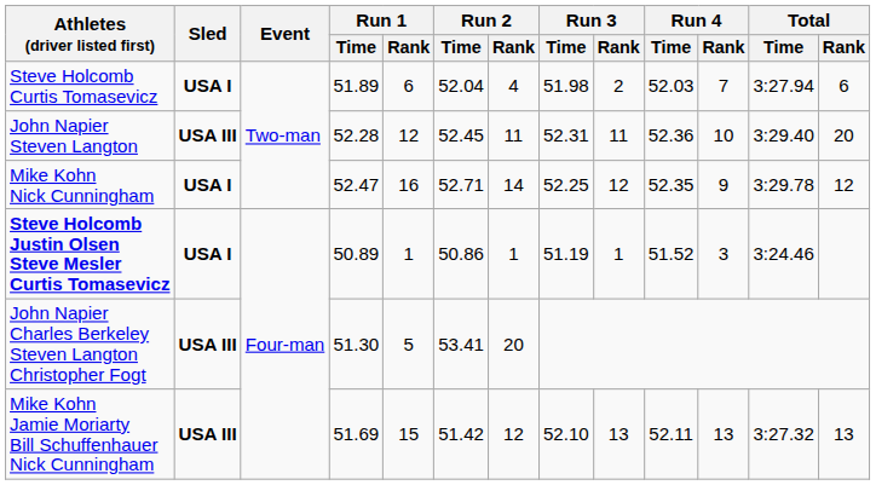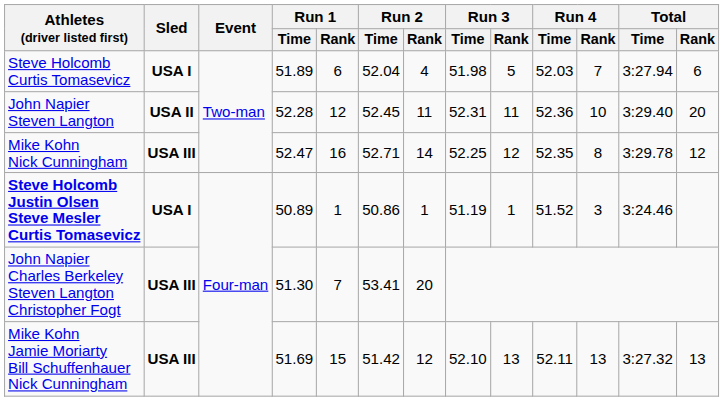Steve Holcomb Curtis Tomasevicz | Run 3 / Rank: 2 -> 5
John Napier Steven Langton | Sled: USA III -> USA II
Mike Kohn Nick Cunningham | Sled: USA I -> USA III
Mike Kohn Nick Cunningham | Run 4 / Rank: 9 -> 8
John Napier Charles Berkeley Steven Langton Christopher Fogt | Run 1 / Rank: 5 -> 7
